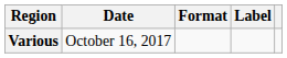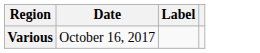- column: Format
